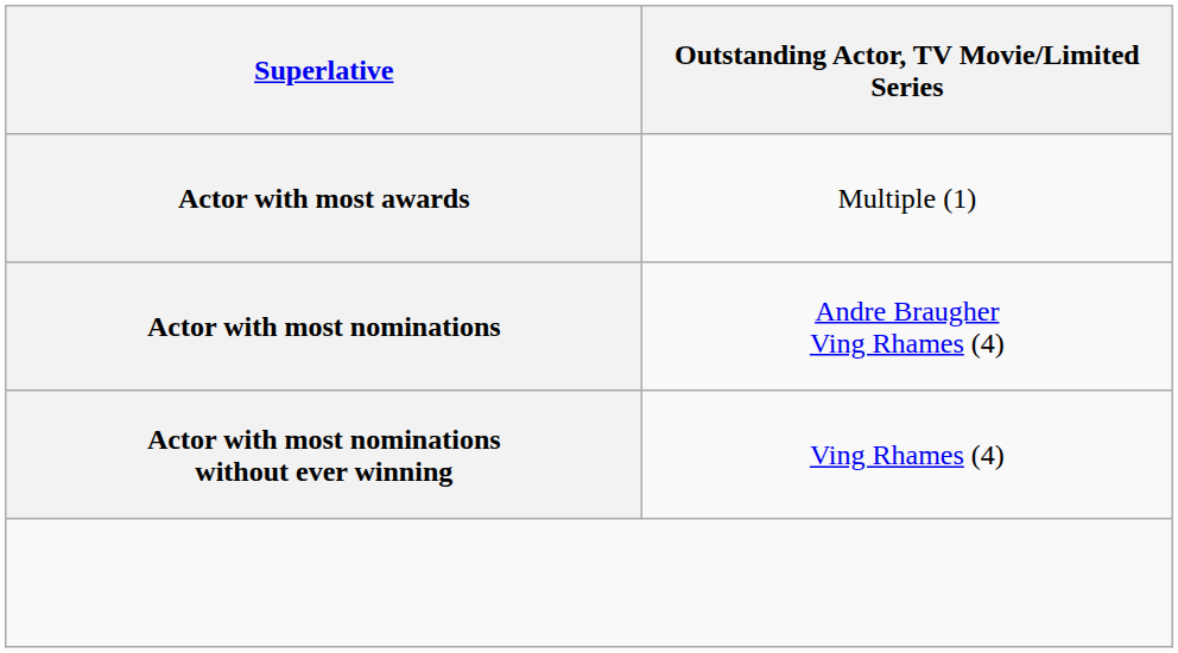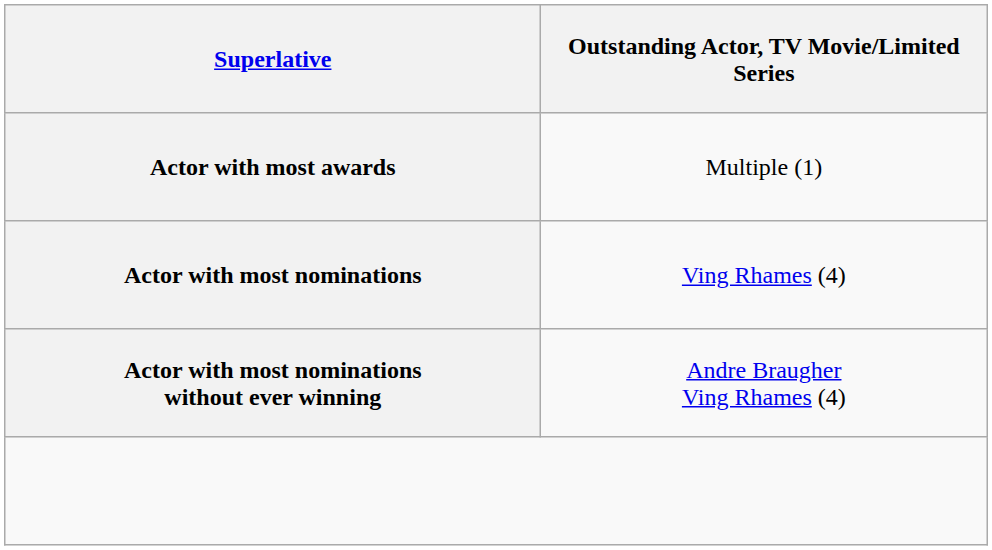Actor with most nominations | column 2: Andre Braugher Ving Rhames (4) -> Ving Rhames (4)
Actor with most nominations without ever winning | column 2: Ving Rhames (4) -> Andre Braugher Ving Rhames (4)
